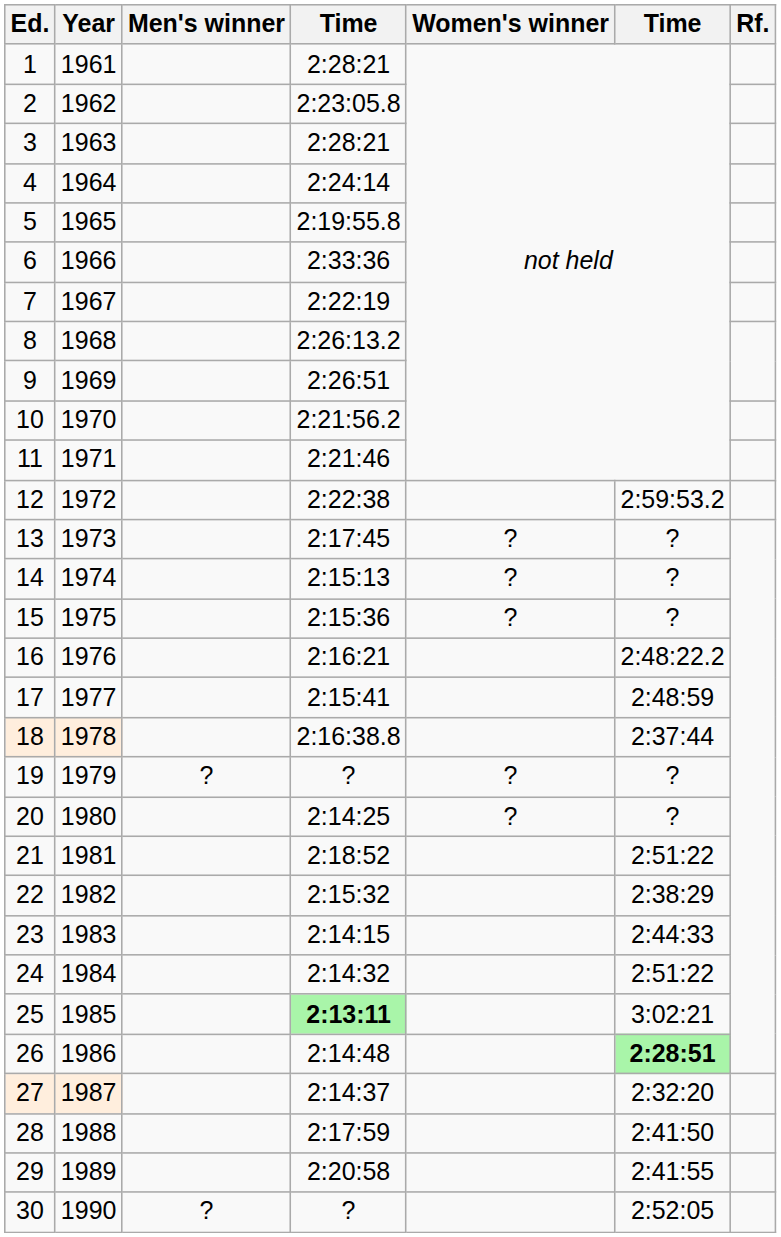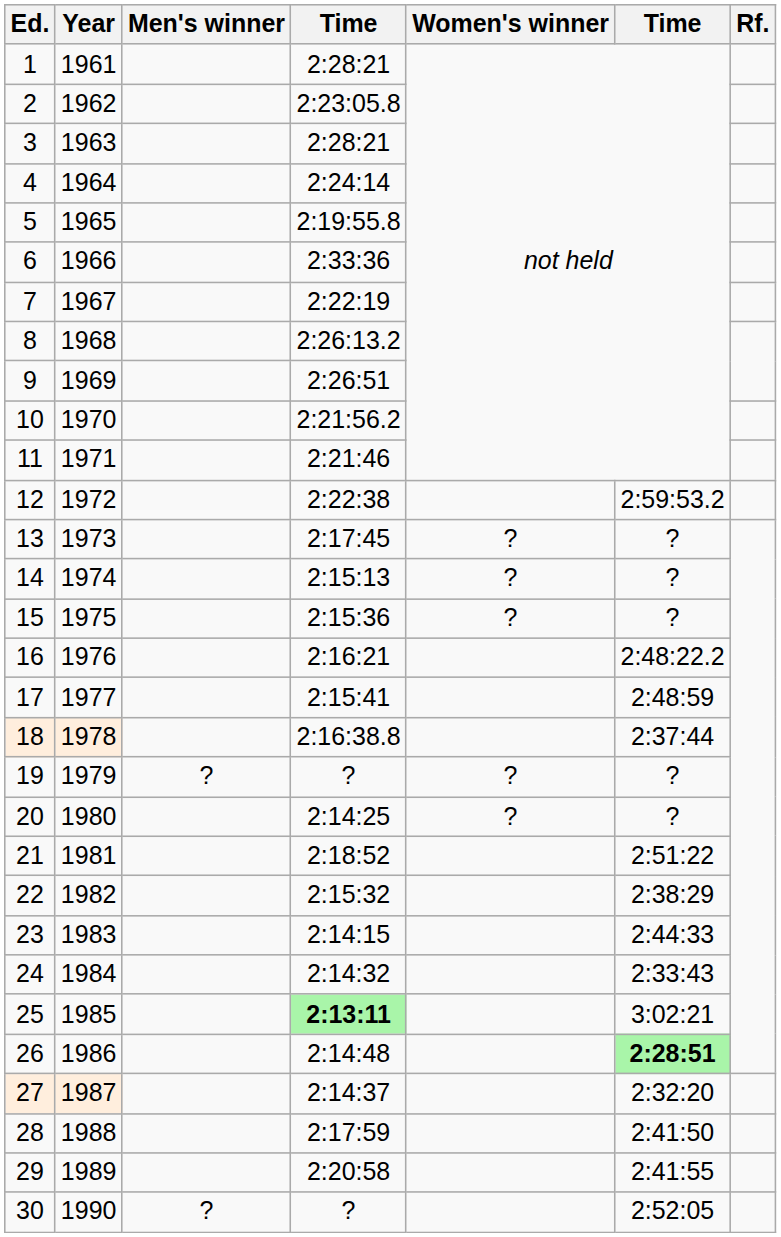24 | column 6: 2:51:22 -> 2:33:43
